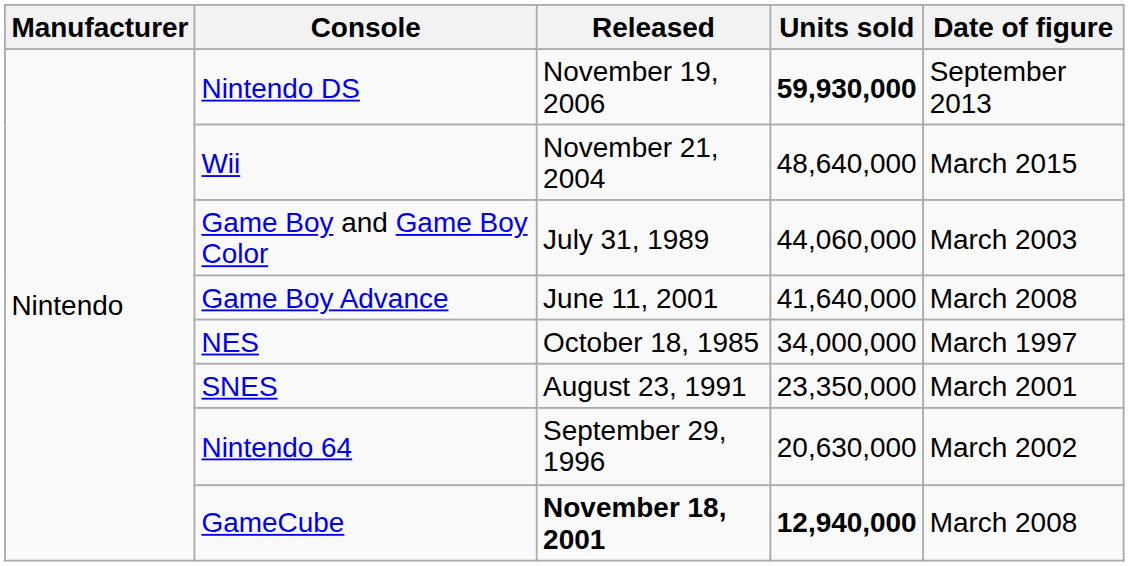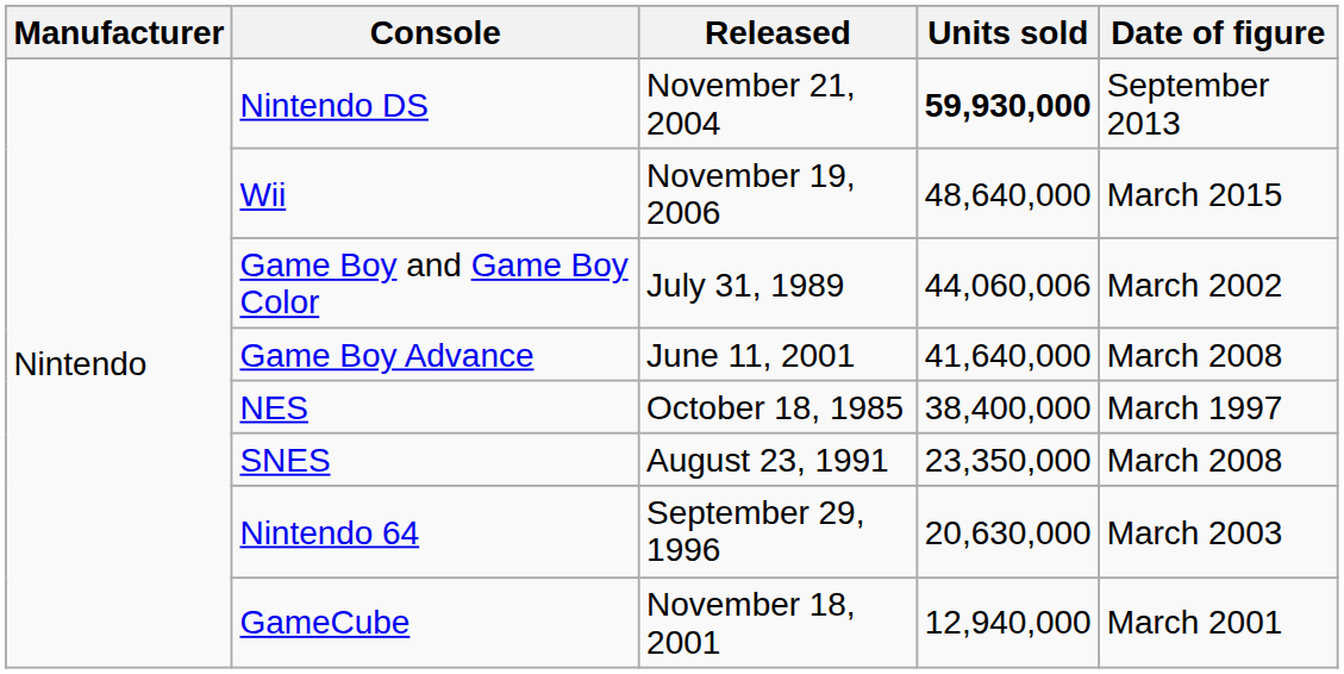Nintendo DS | Released: November 19, 2006 -> November 21, 2004
Wii | Released: November 21, 2004 -> November 19, 2006
Game Boy and Game Boy Color | Units sold: 44,060,000 -> 44,060,006
Game Boy and Game Boy Color | Date of figure: March 2003 -> March 2002
NES | Units sold: 34,000,000 -> 38,400,000
SNES | Date of figure: March 2001 -> March 2008
Nintendo 64 | Date of figure: March 2002 -> March 2003
GameCube | Released: bold -> normal
GameCube | Units sold: bold -> normal
GameCube | Date of figure: March 2008 -> March 2001
